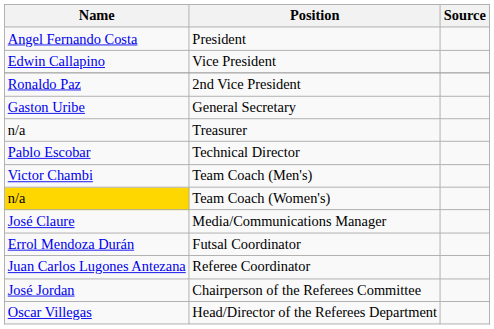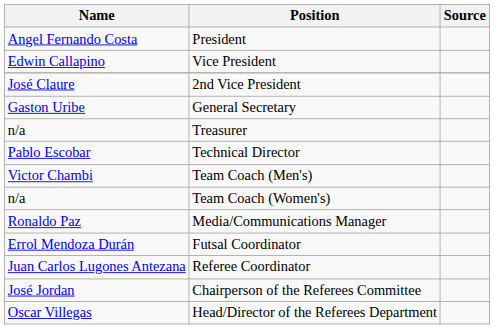2nd Vice President | Name: Ronaldo Paz -> José Claure
Team Coach (Women's) | Name: gold background -> no background
Media/Communications Manager | Name: José Claure -> Ronaldo Paz
